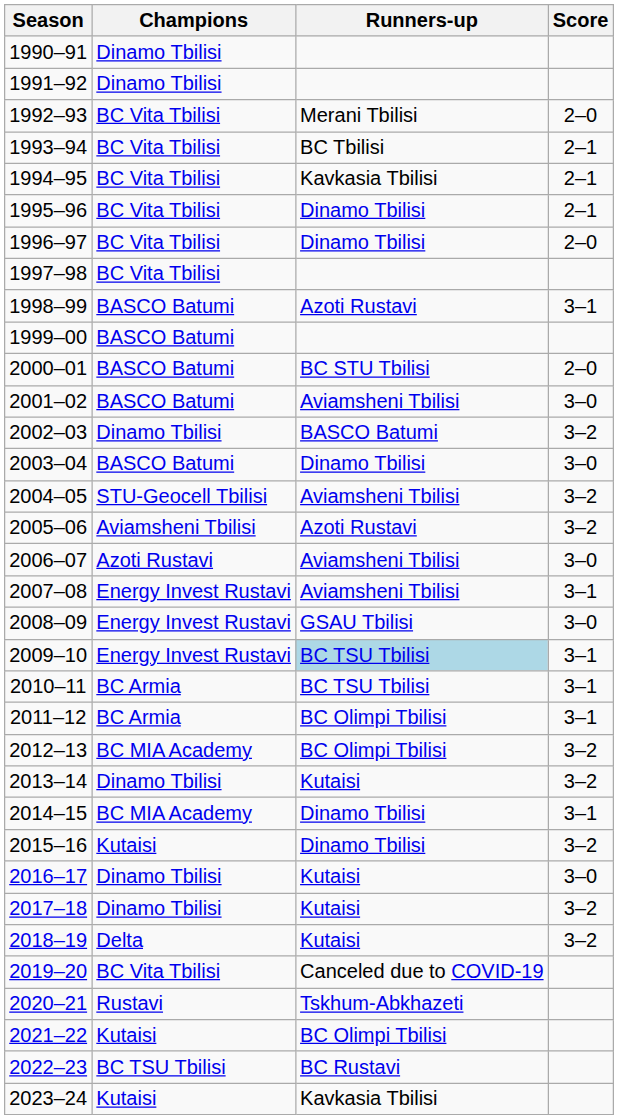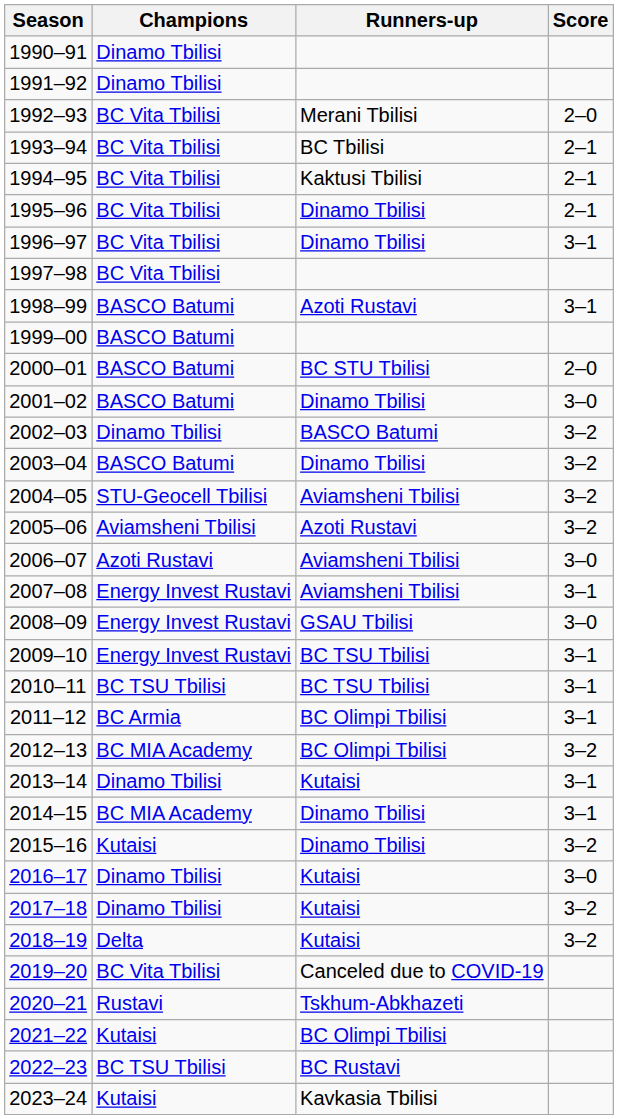1994–95 | Runners-up: Kavkasia Tbilisi -> Kaktusi Tbilisi
1996–97 | Score: 2–0 -> 3–1
2001–02 | Runners-up: Aviamsheni Tbilisi -> Dinamo Tbilisi
2003–04 | Score: 3–0 -> 3–2
2009–10 | Runners-up: lightblue background -> no background
2010–11 | Champions: BC Armia -> BC TSU Tbilisi
2013–14 | Score: 3–2 -> 3–1
